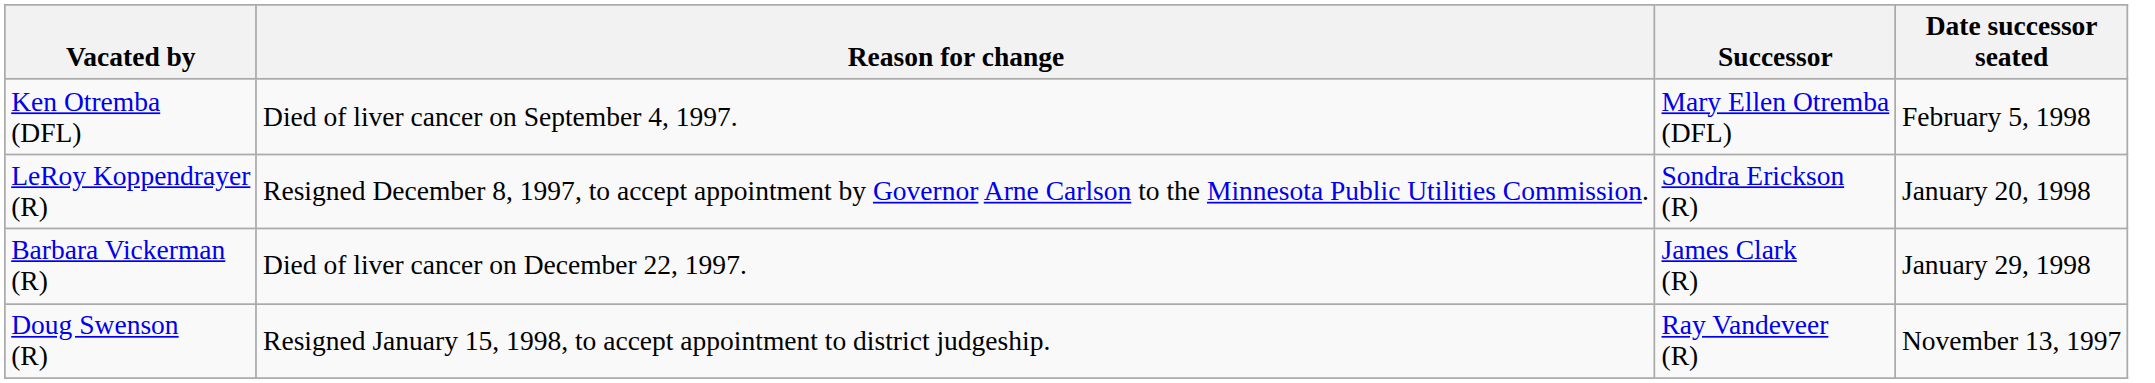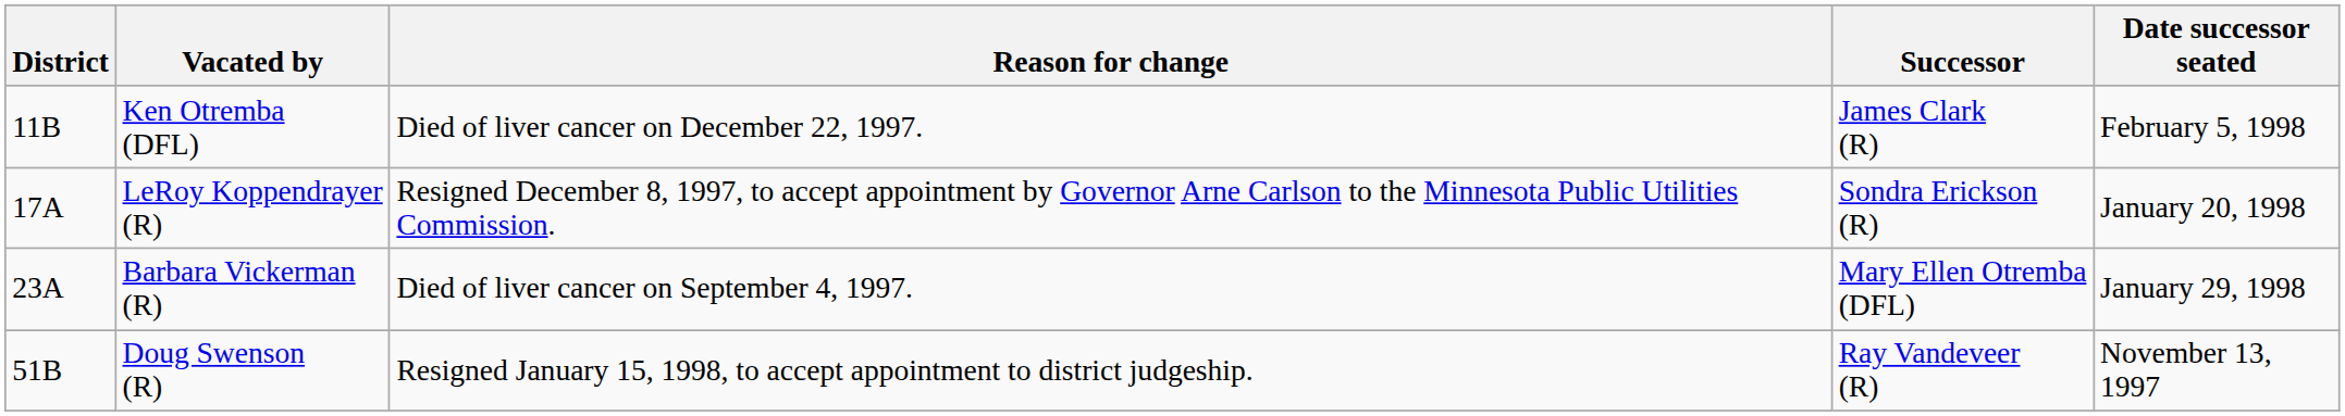+ column: District | 11B | 17A | 23A | 51B
Ken Otremba (DFL) | Reason for change: Died of liver cancer on September 4, 1997. -> Died of liver cancer on December 22, 1997.
Ken Otremba (DFL) | Successor: Mary Ellen Otremba (DFL) -> James Clark (R)
Barbara Vickerman (R) | Reason for change: Died of liver cancer on December 22, 1997. -> Died of liver cancer on September 4, 1997.
Barbara Vickerman (R) | Successor: James Clark (R) -> Mary Ellen Otremba (DFL)
